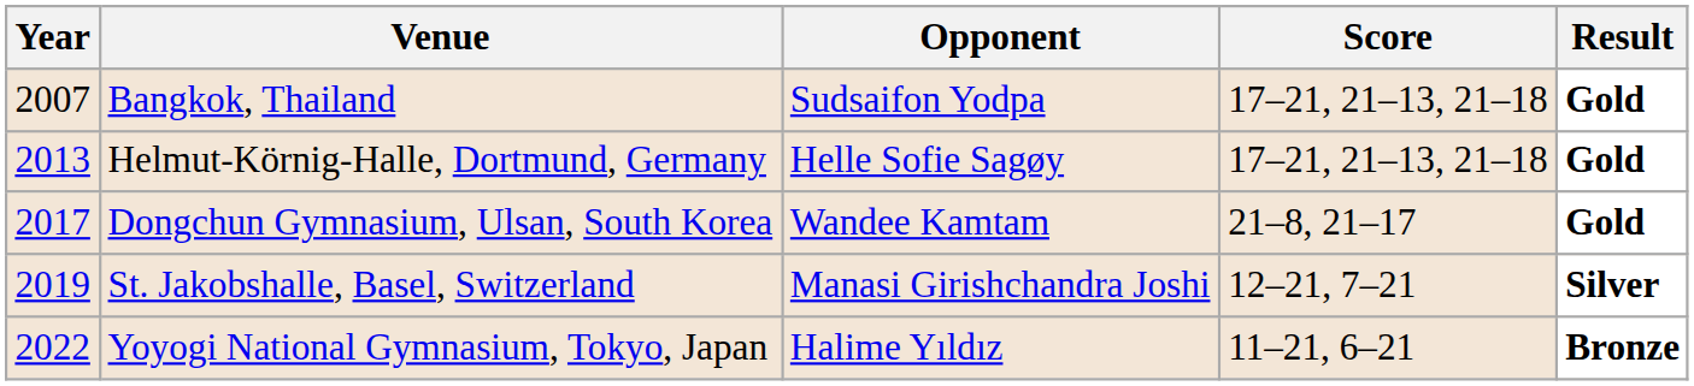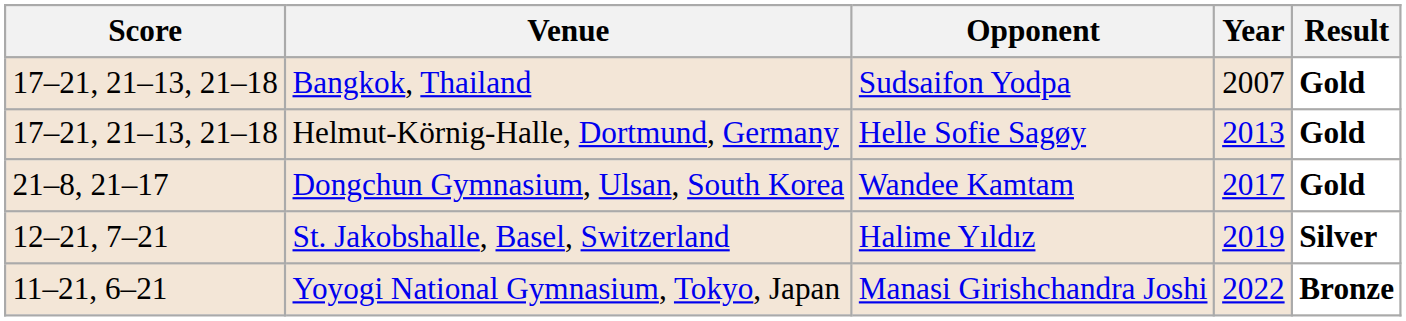columns swapped: Year <-> Score
St. Jakobshalle, Basel, Switzerland | Opponent: Manasi Girishchandra Joshi -> Halime Yıldız
Yoyogi National Gymnasium, Tokyo, Japan | Opponent: Halime Yıldız -> Manasi Girishchandra Joshi
